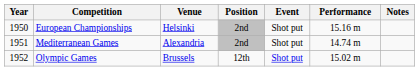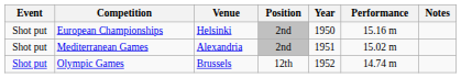columns swapped: Year <-> Event
Mediterranean Games | Performance: 14.74 m -> 15.02 m
Olympic Games | Performance: 15.02 m -> 14.74 m
